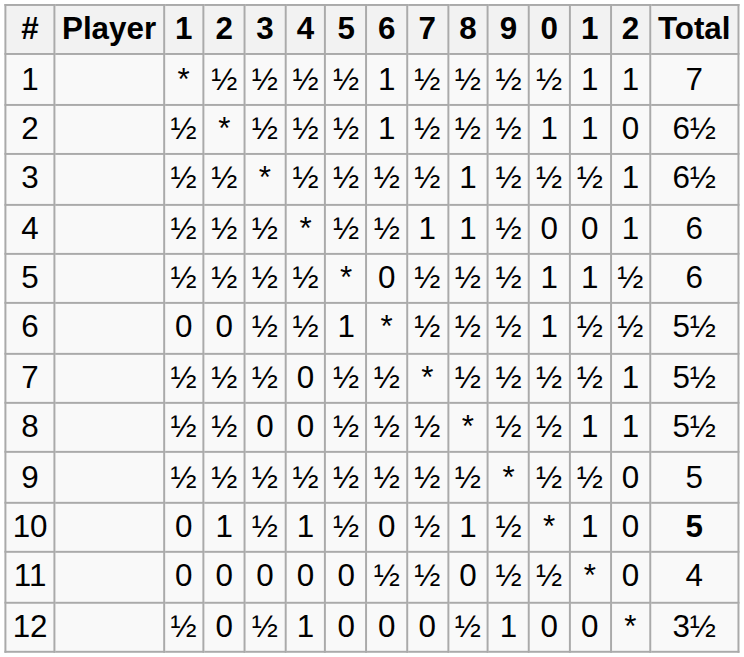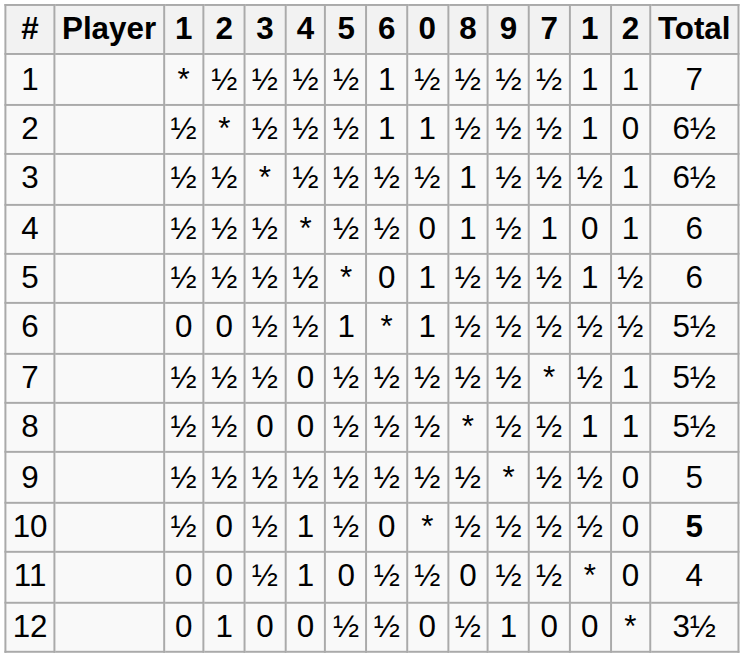columns swapped: 7 <-> 0
10 | column 3: 0 -> ½
10 | column 4: 1 -> 0
10 | 8: 1 -> ½
10 | column 13: 1 -> ½
11 | 3: 0 -> ½
11 | 4: 0 -> 1
12 | column 3: ½ -> 0
12 | column 4: 0 -> 1
12 | 3: ½ -> 0
12 | 4: 1 -> 0
12 | 5: 0 -> ½
12 | 6: 0 -> ½
